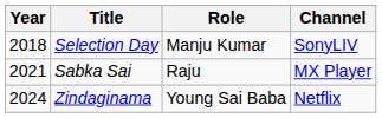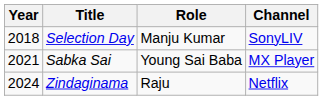Sabka Sai | Role: Raju -> Young Sai Baba
Zindaginama | Role: Young Sai Baba -> Raju
